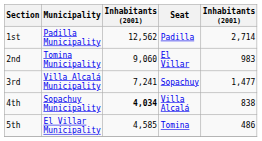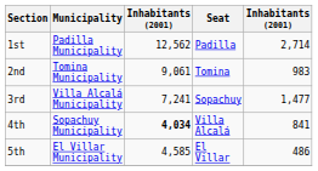2nd | column 3: 9,060 -> 9,061
2nd | Seat: El Villar -> Tomina
4th | column 5: 838 -> 841
5th | Seat: Tomina -> El Villar
